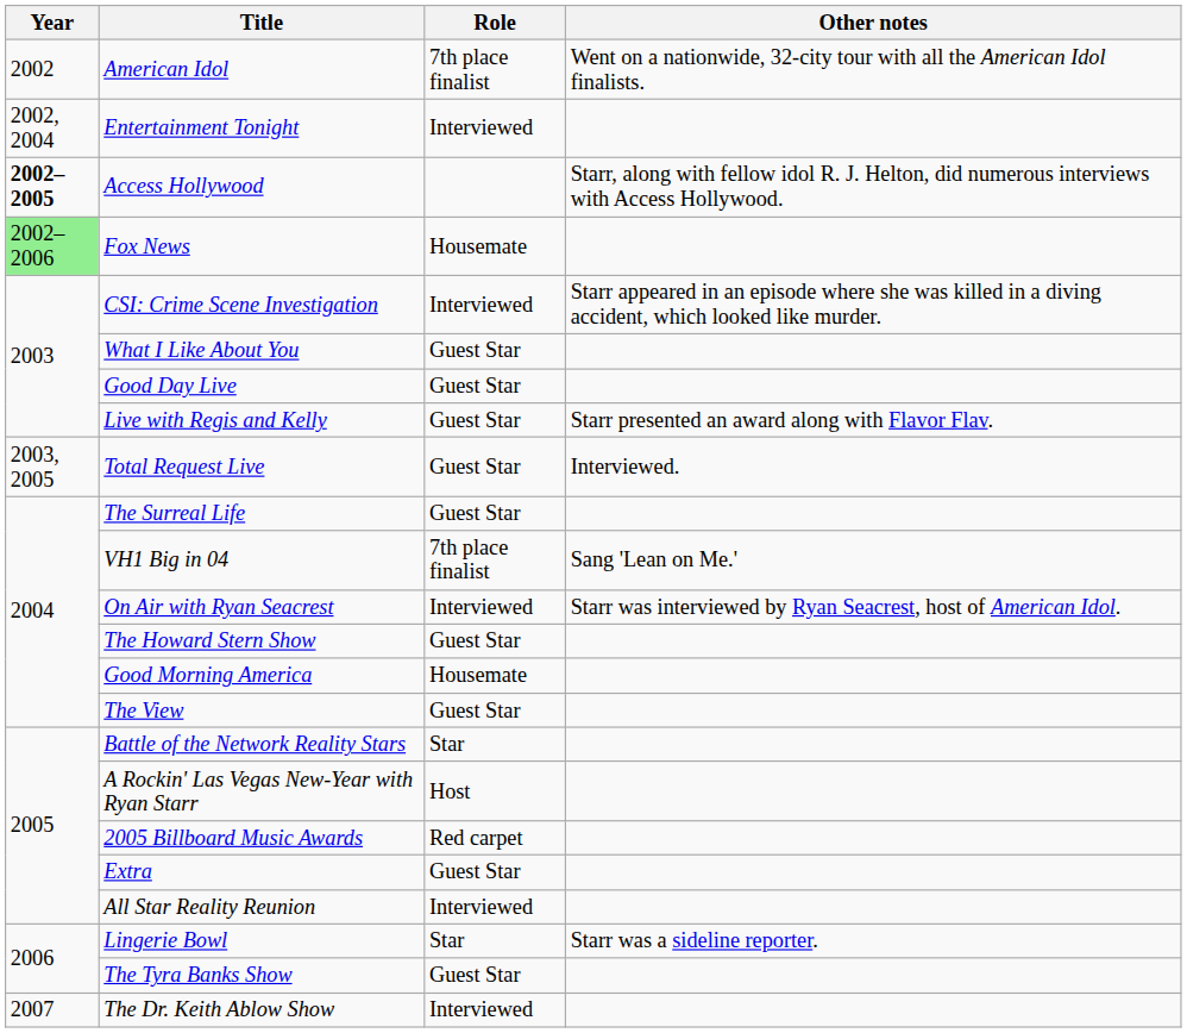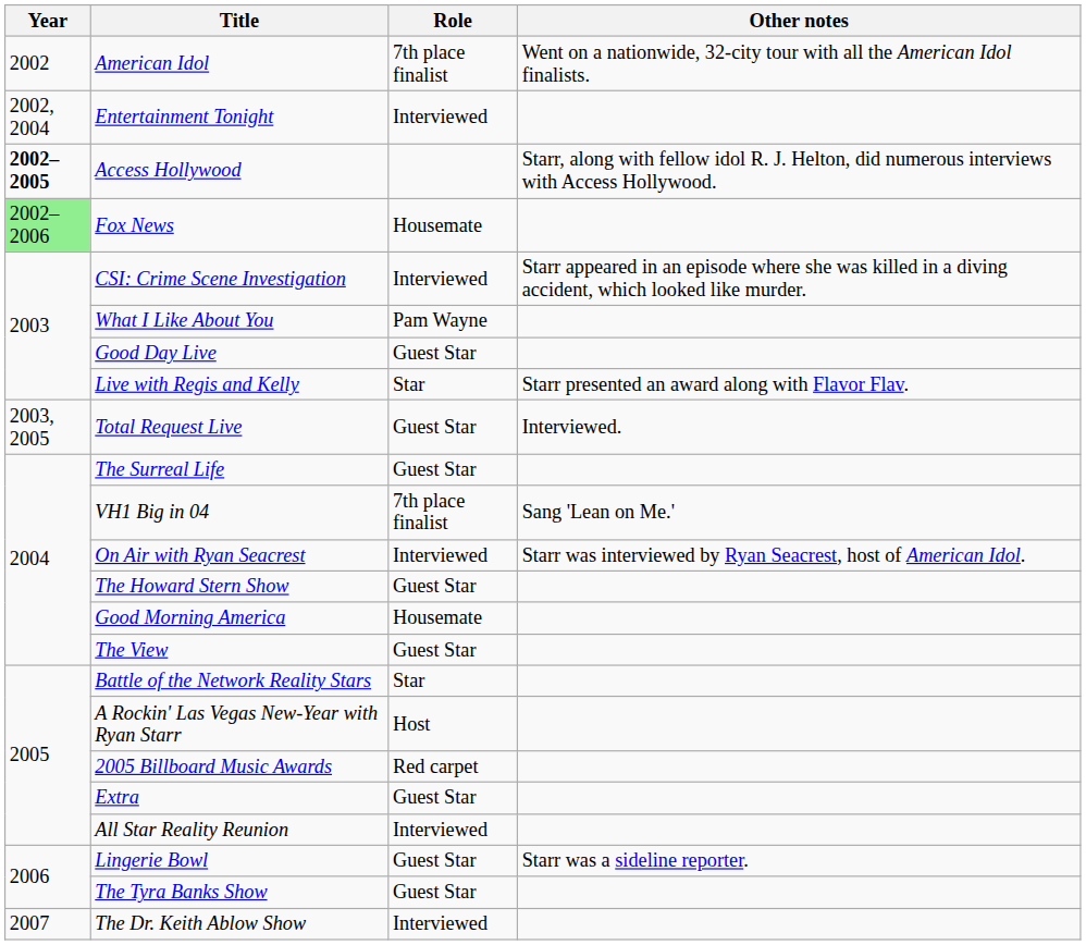What I Like About You | Role: Guest Star -> Pam Wayne
Live with Regis and Kelly | Role: Guest Star -> Star
Lingerie Bowl | Role: Star -> Guest Star
